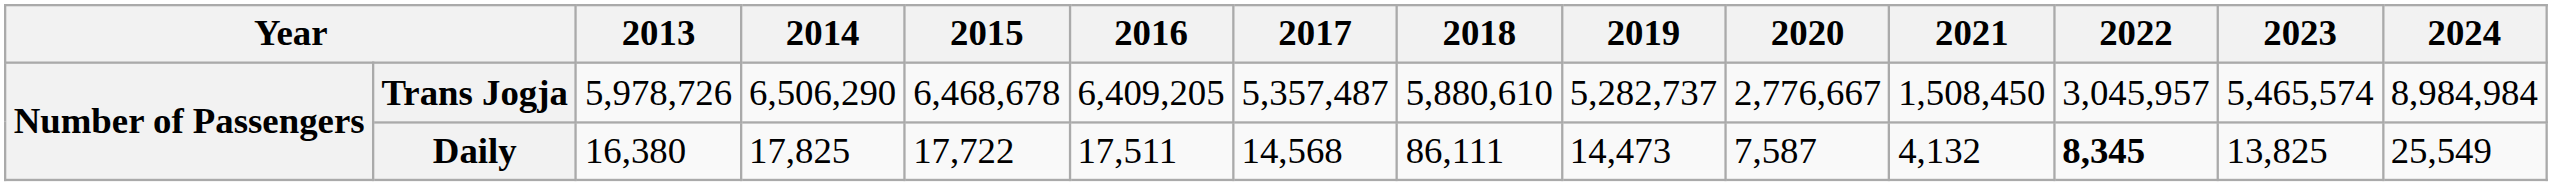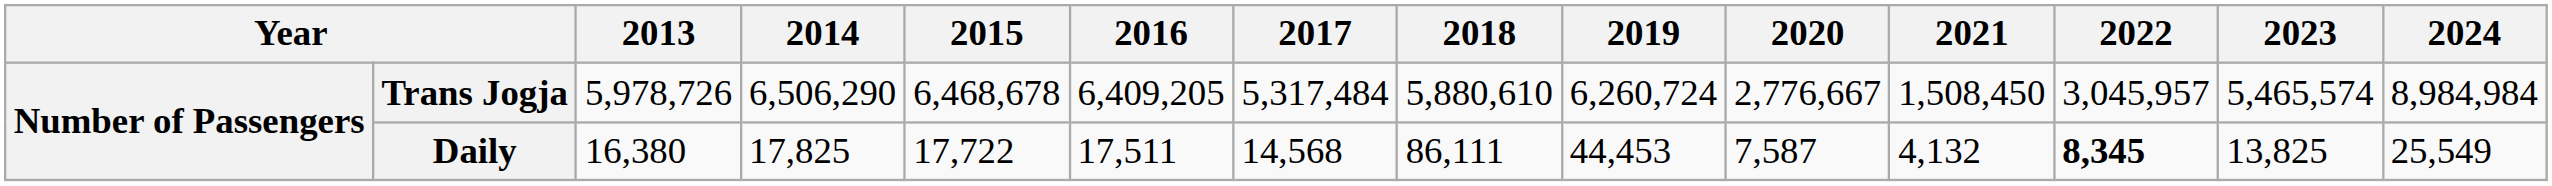Trans Jogja | 2017: 5,357,487 -> 5,317,484
Trans Jogja | 2019: 5,282,737 -> 6,260,724
Daily | 2019: 14,473 -> 44,453
